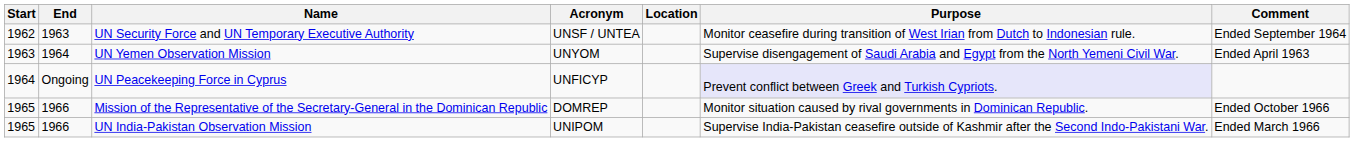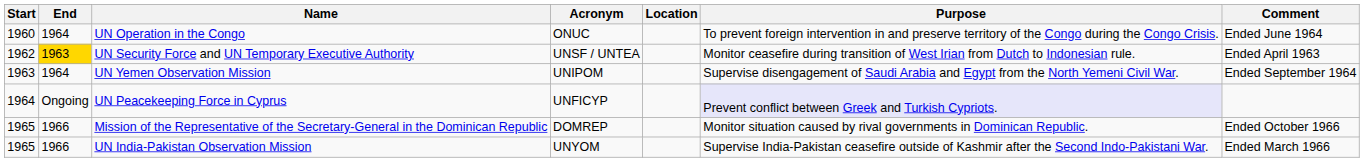+ row: 1960 | 1964 | UN Operation in the Congo | ONUC | To prevent foreign intervention in and preserve territory of the Congo during the Congo Crisis. | Ended June 1964
UN Security Force and UN Temporary Executive Authority | End: no background -> gold background
UN Security Force and UN Temporary Executive Authority | Comment: Ended September 1964 -> Ended April 1963
UN Yemen Observation Mission | Acronym: UNYOM -> UNIPOM
UN Yemen Observation Mission | Comment: Ended April 1963 -> Ended September 1964
UN India-Pakistan Observation Mission | Acronym: UNIPOM -> UNYOM
